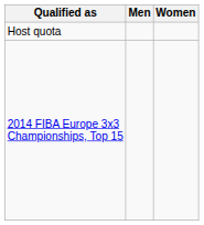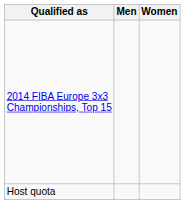rows swapped: Host quota <-> 2014 FIBA Europe 3x3 Championships, Top 15
